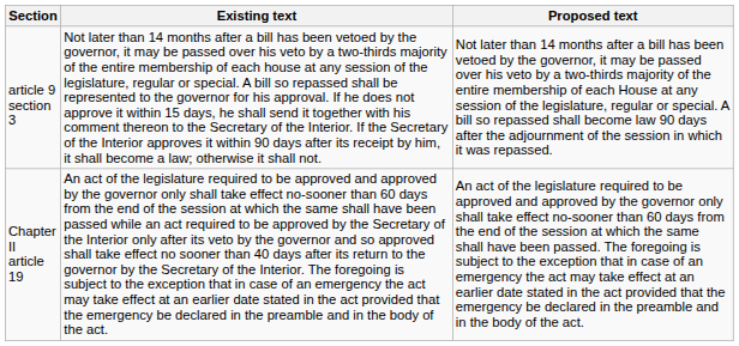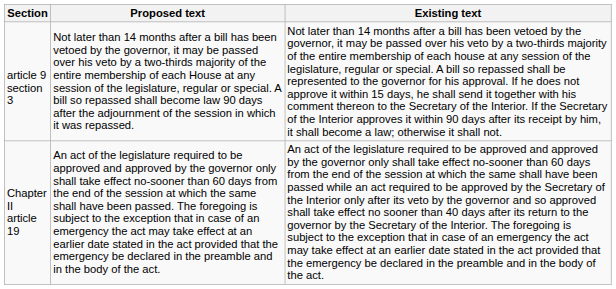columns swapped: Existing text <-> Proposed text
